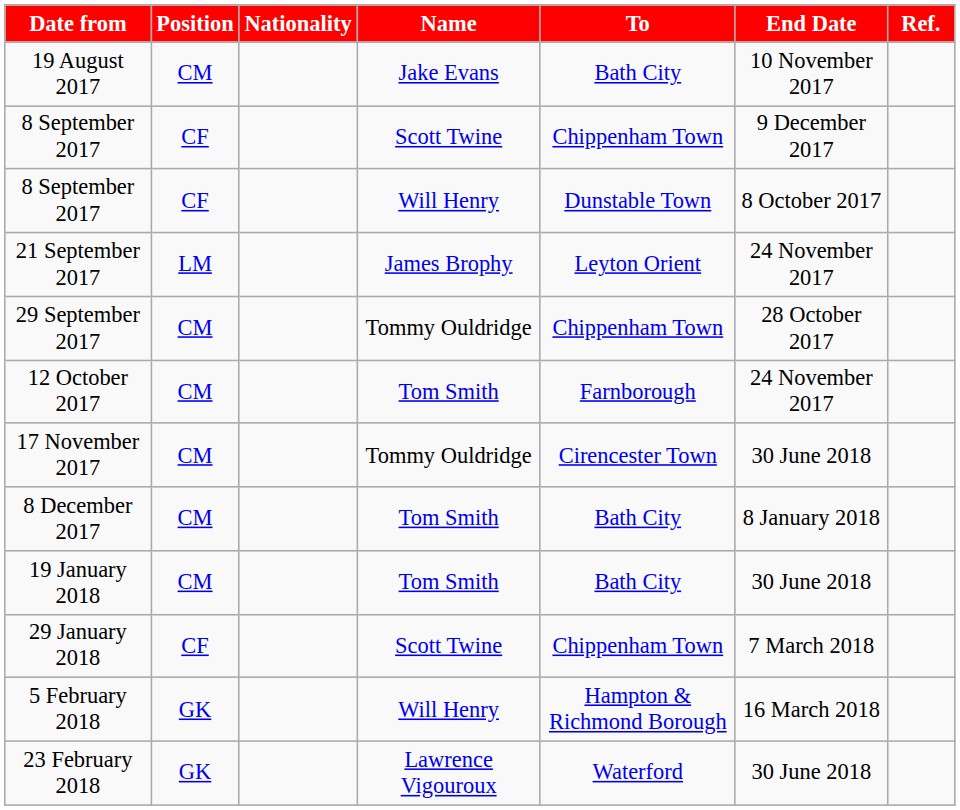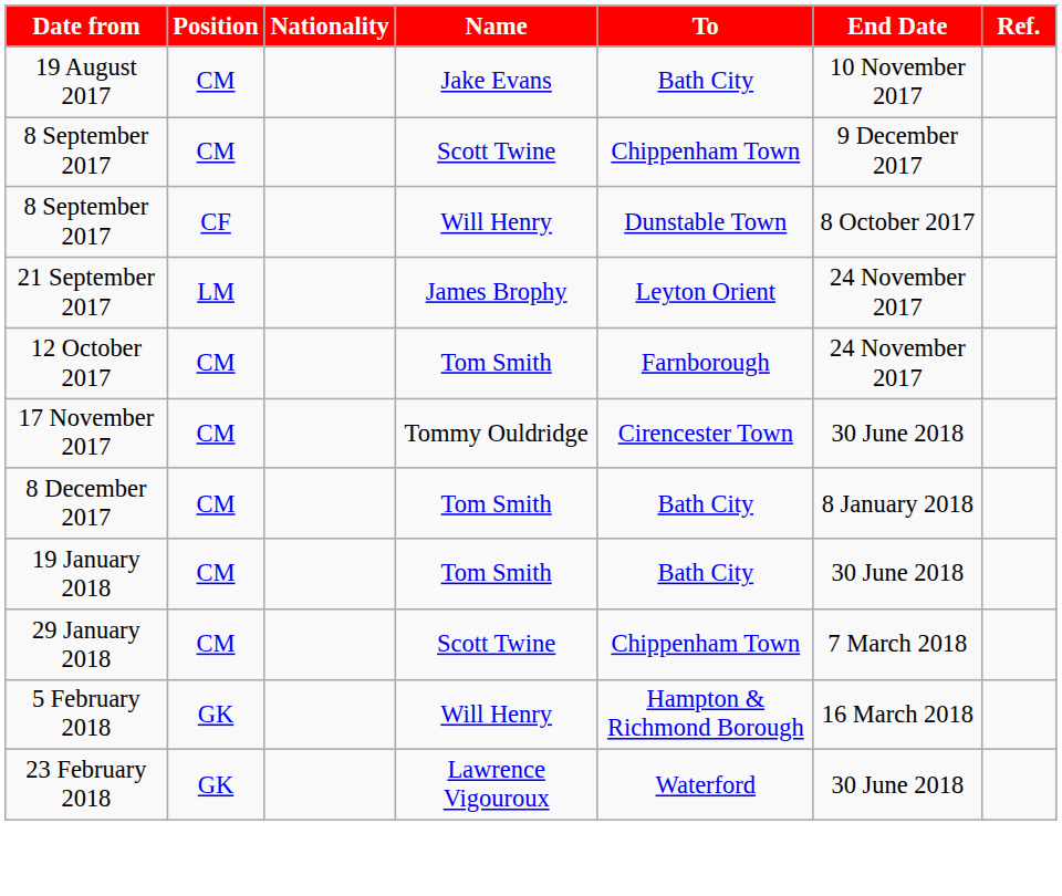8 September 2017 / Scott Twine | Position: CF -> CM
- row: 29 September 2017 | CM | Tommy Ouldridge | Chippenham Town | 28 October 2017
29 January 2018 | Position: CF -> CM
